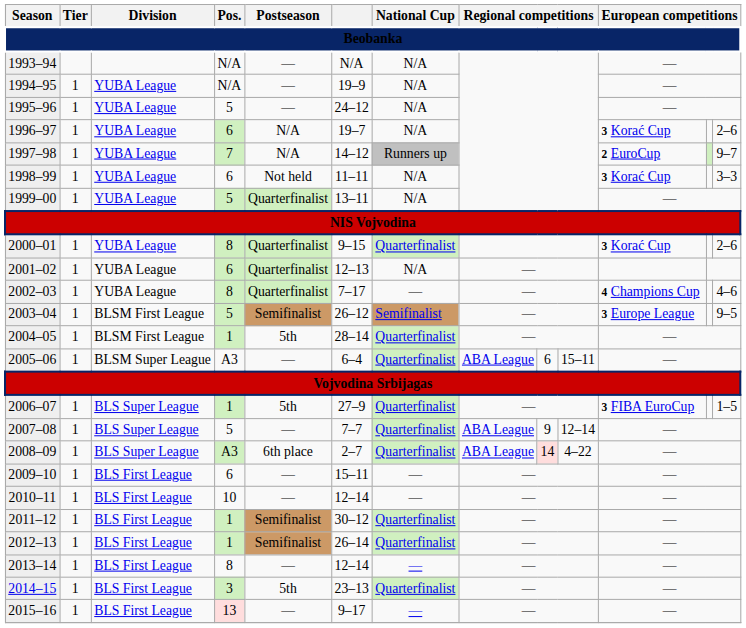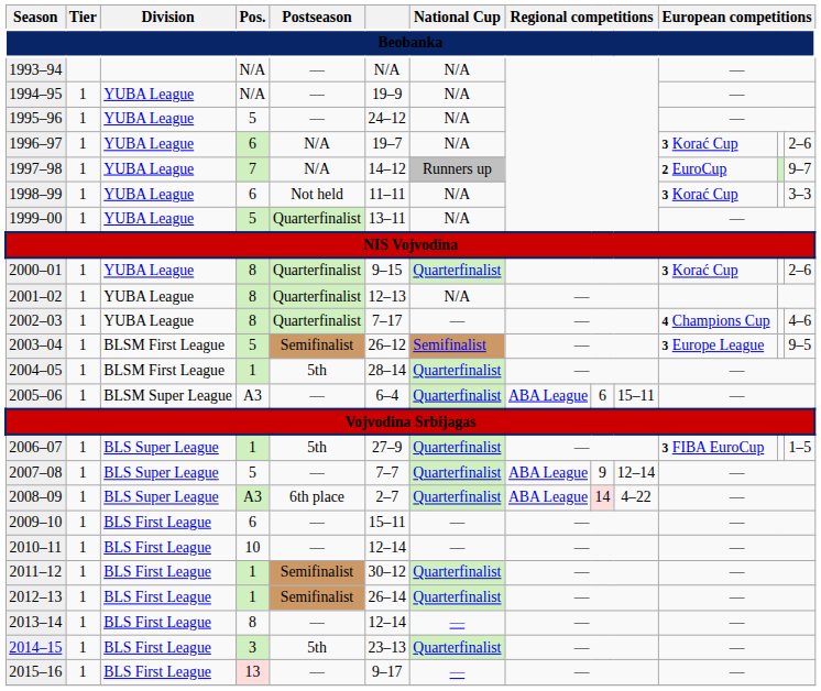2001–02 | Pos.: 6 -> 8
